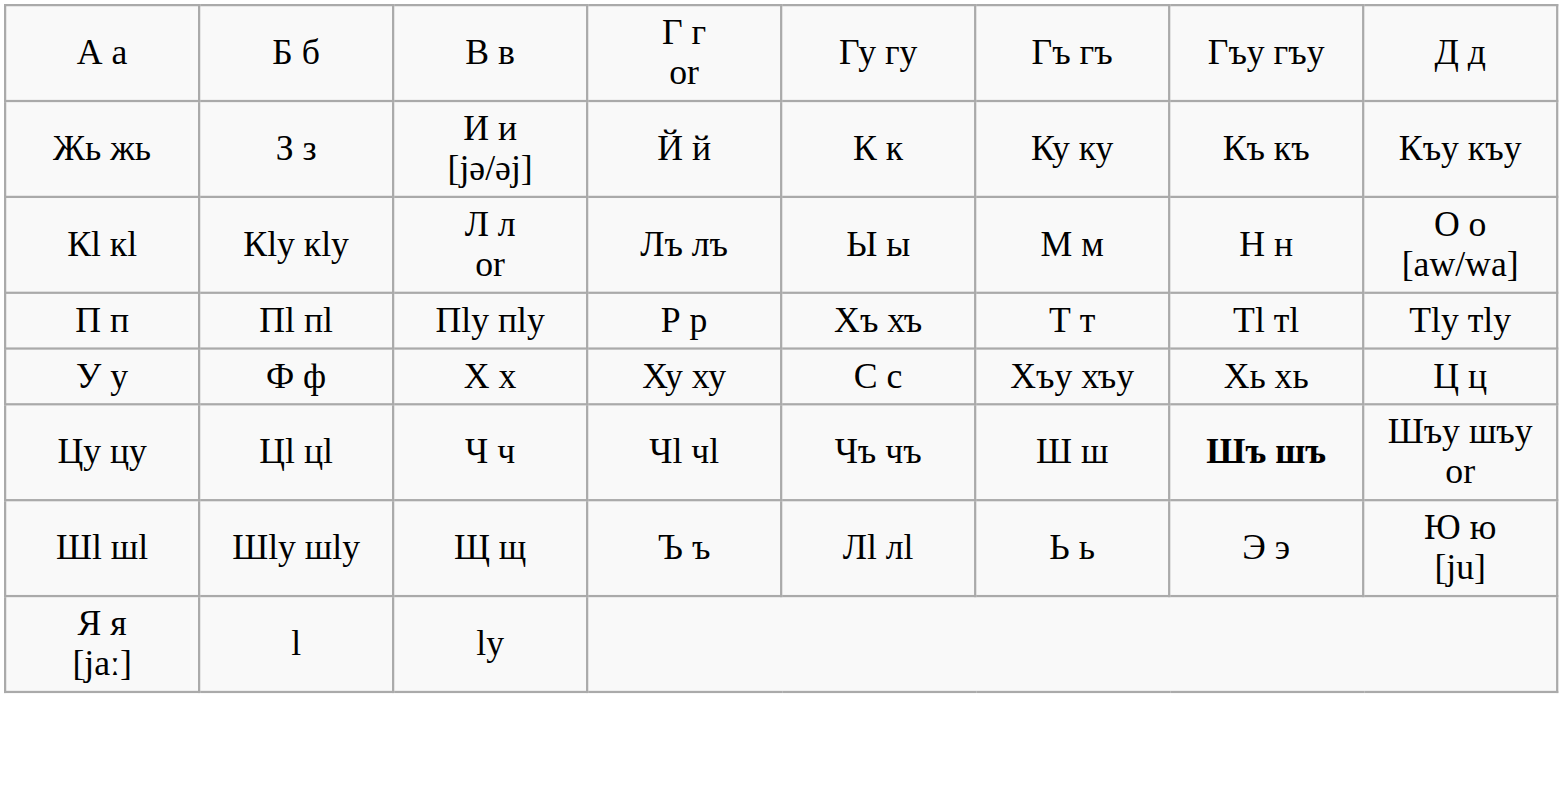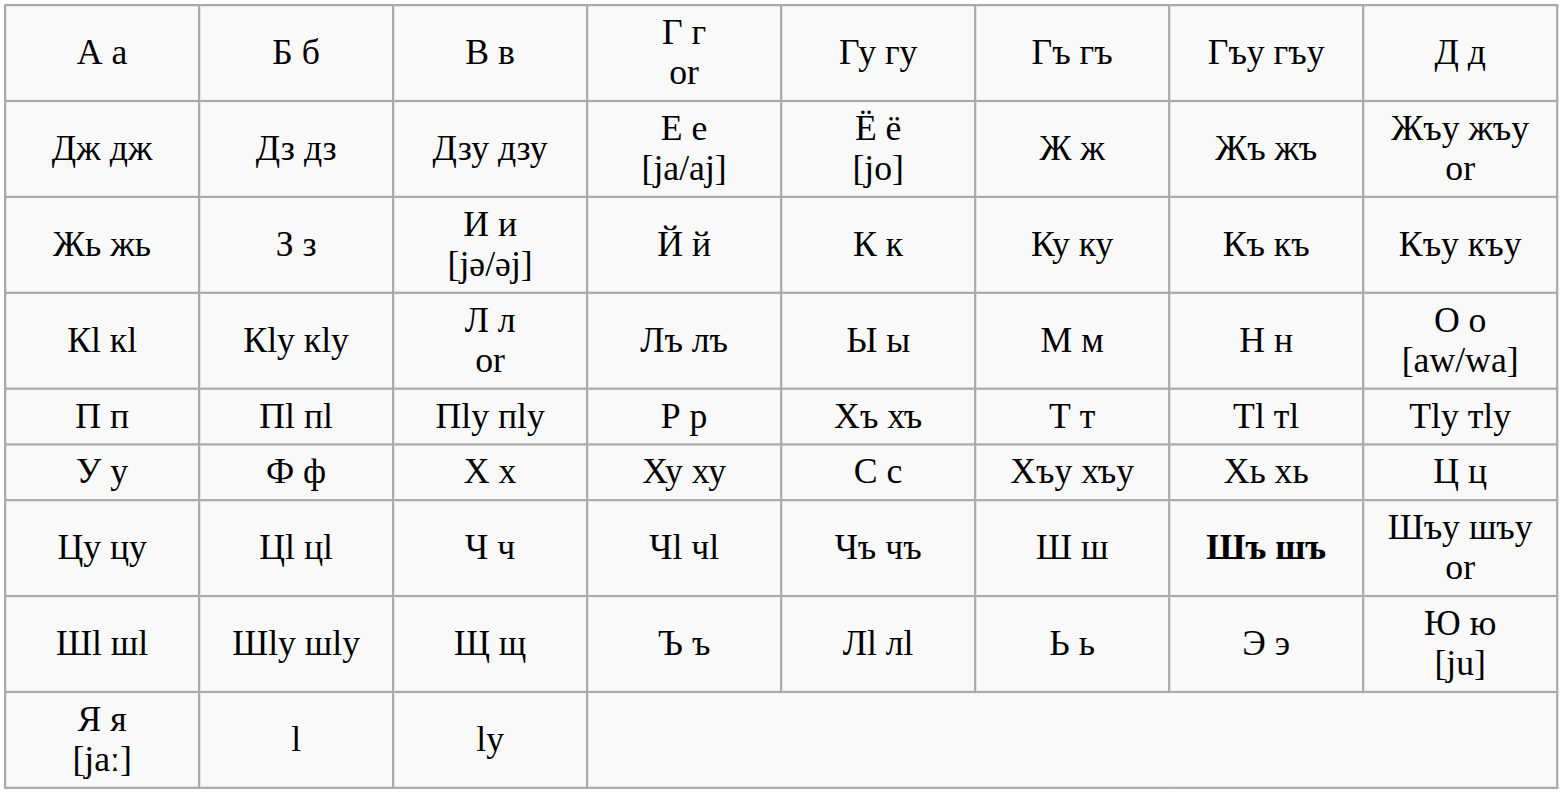+ row: Дж дж | Дз дз | Дзу дзу | Е е [ja/aj] | Ё ё [jo] | Ж ж | Жъ жъ | Жъу жъу or
